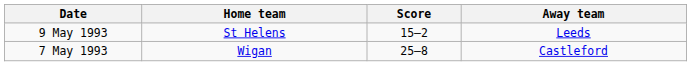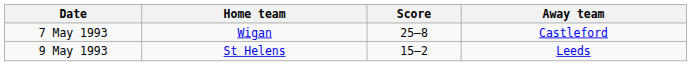rows swapped: 7 May 1993 <-> 9 May 1993
